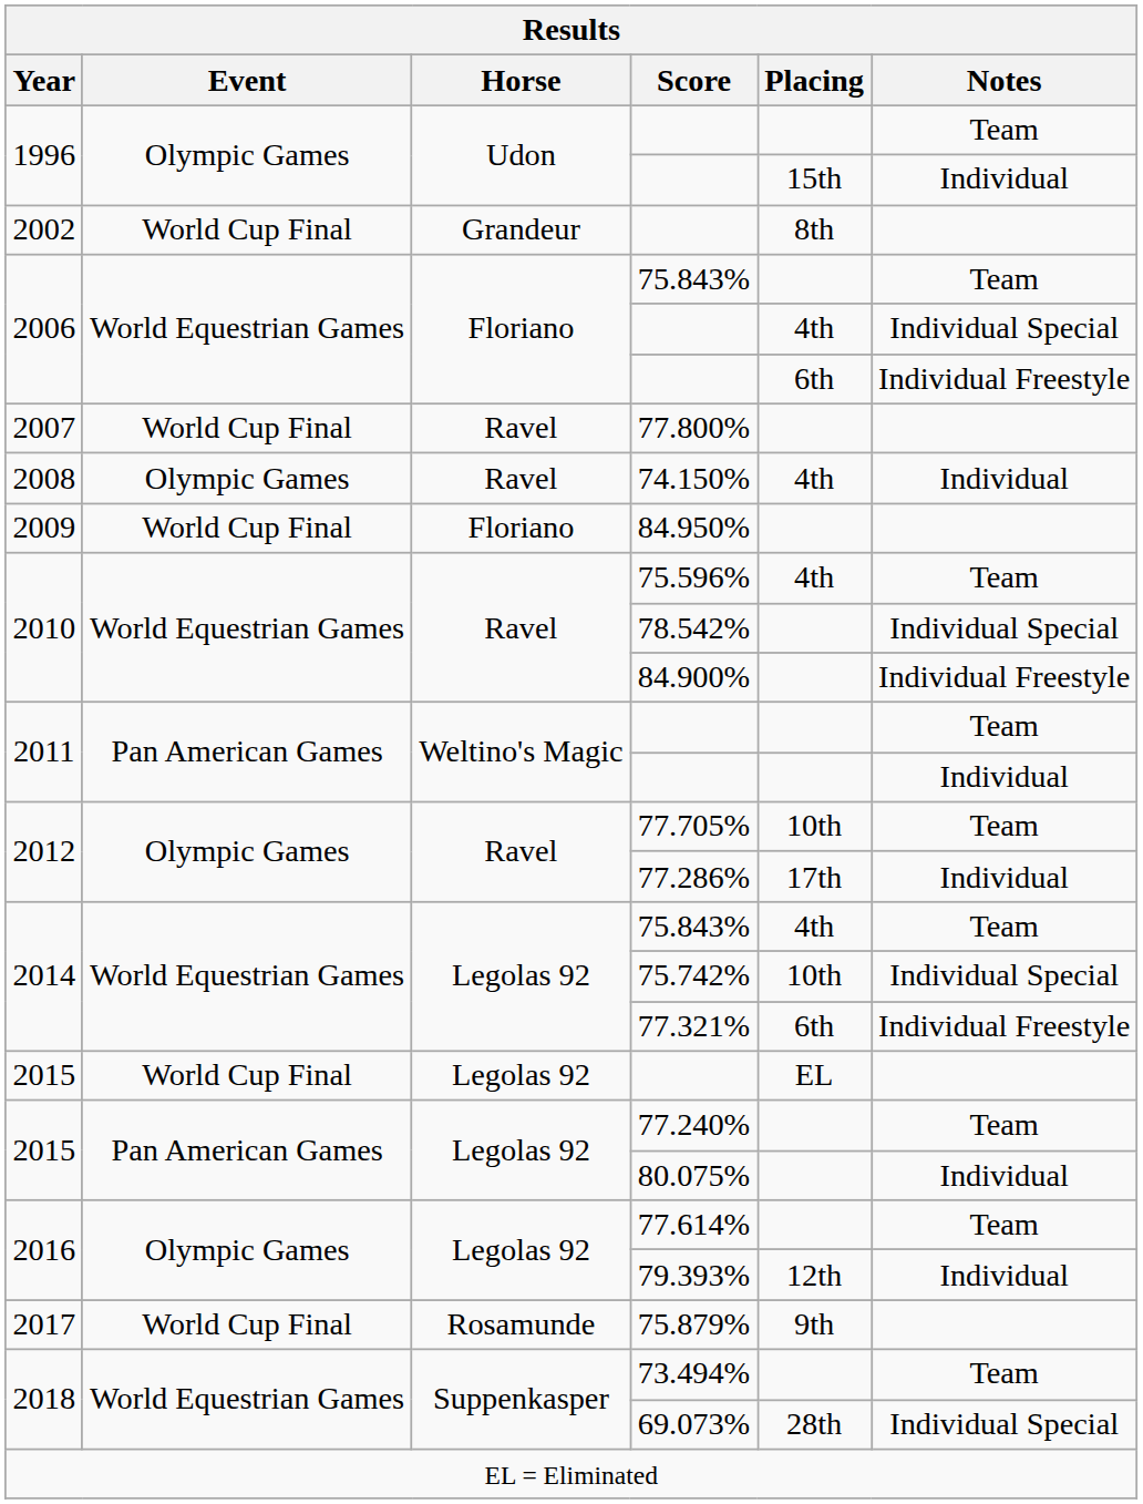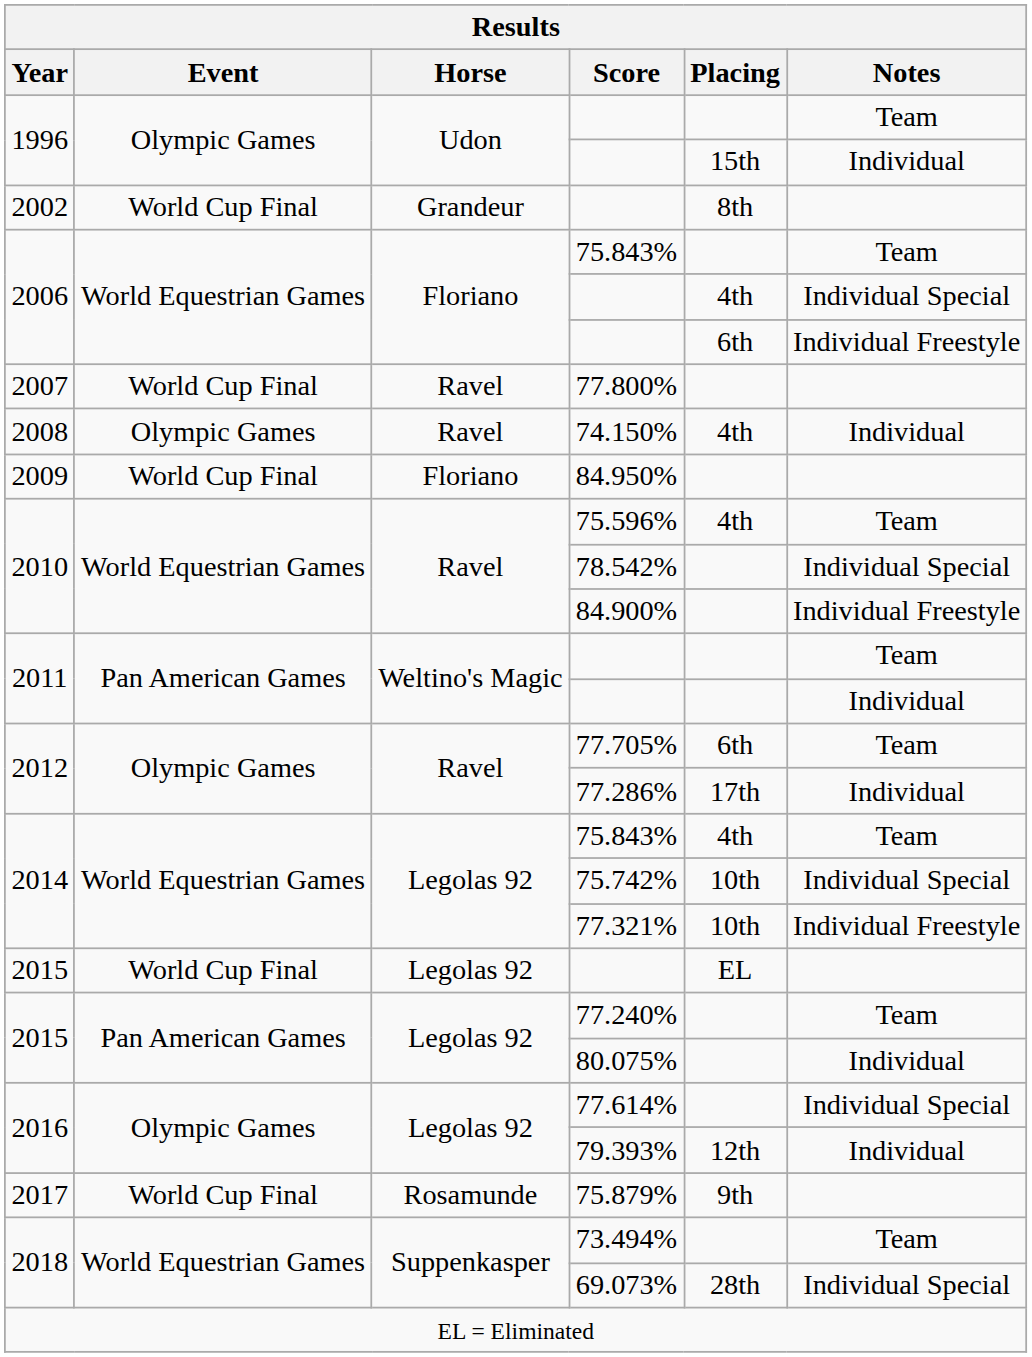77.705% | Placing: 10th -> 6th
77.321% | Placing: 6th -> 10th
77.614% | Notes: Team -> Individual Special
